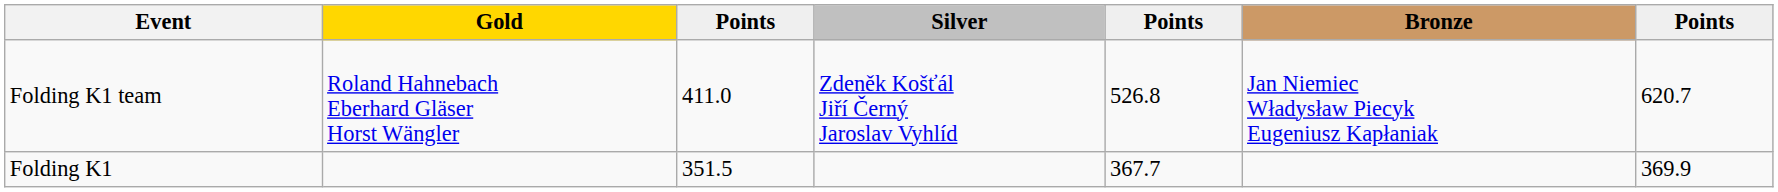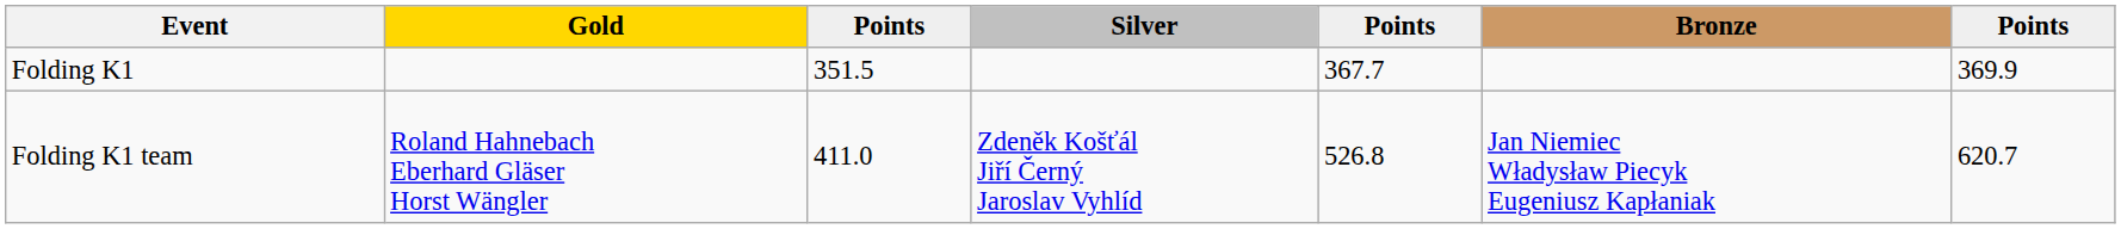rows swapped: Folding K1 <-> Folding K1 team
